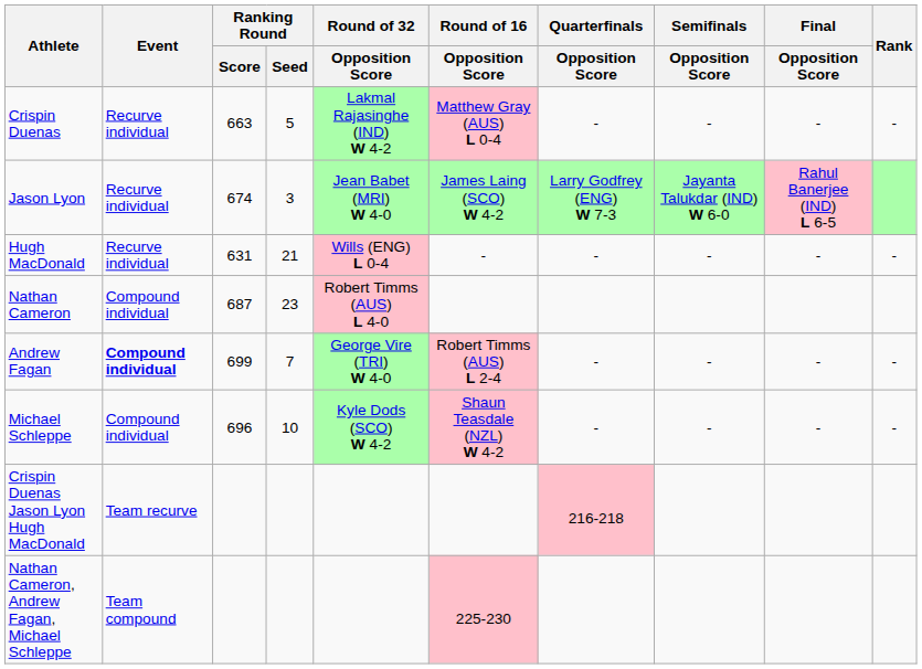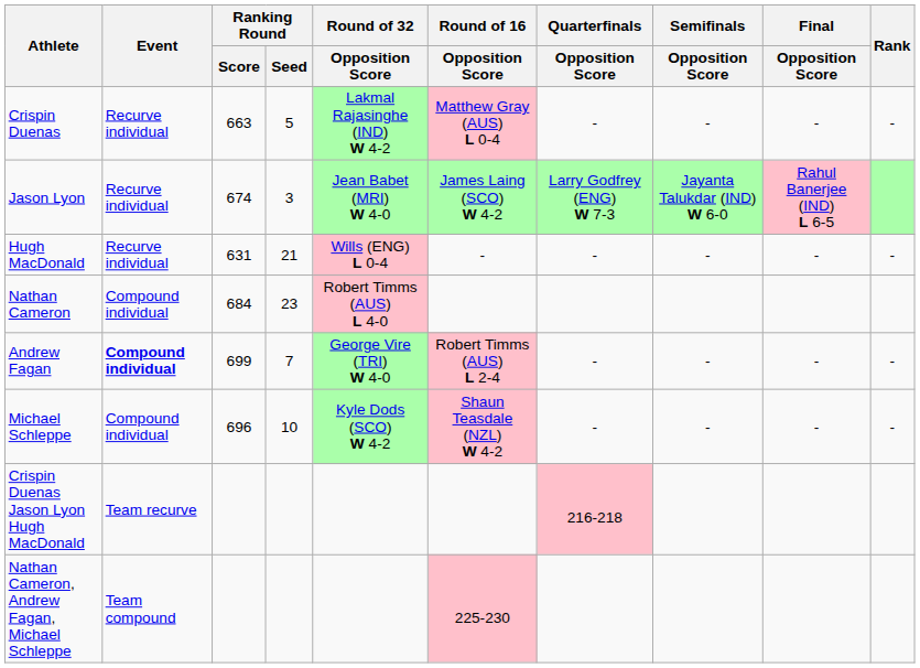Nathan Cameron | Ranking Round / Score: 687 -> 684
